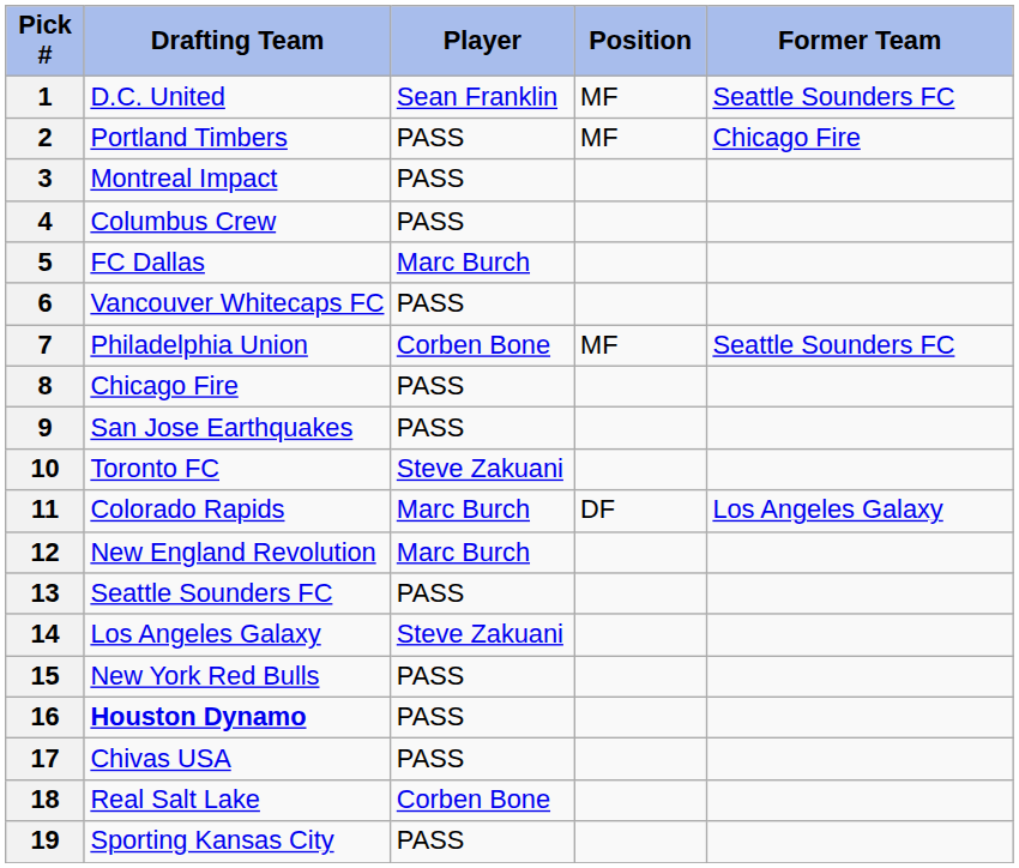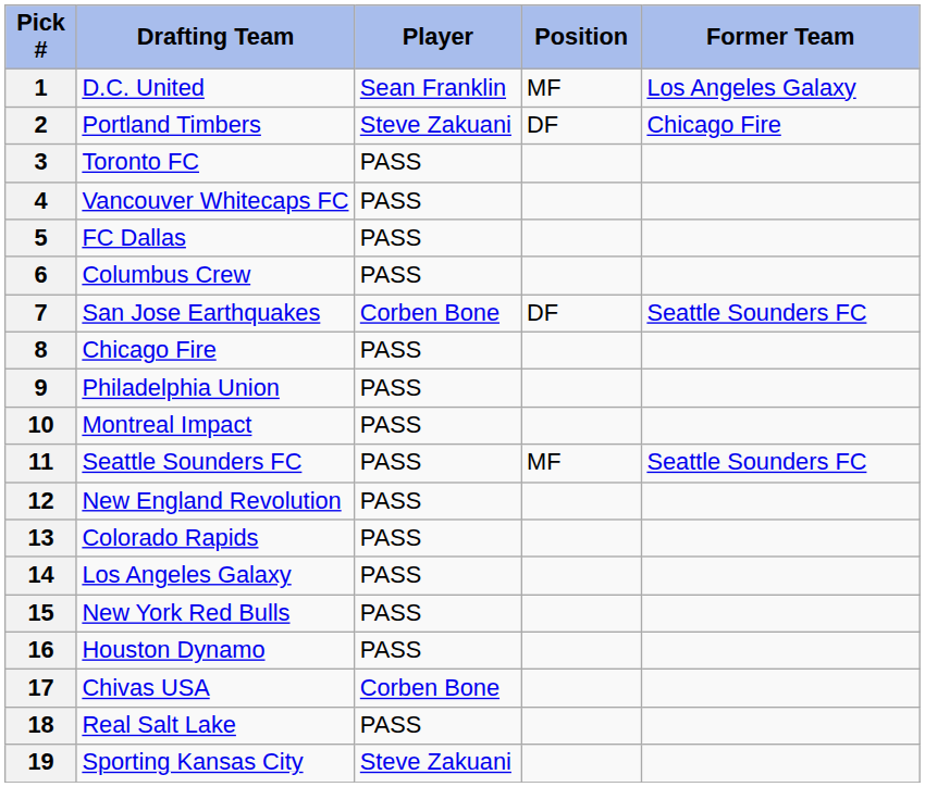1 | Former Team: Seattle Sounders FC -> Los Angeles Galaxy
2 | Player: PASS -> Steve Zakuani
2 | Position: MF -> DF
3 | Drafting Team: Montreal Impact -> Toronto FC
4 | Drafting Team: Columbus Crew -> Vancouver Whitecaps FC
5 | Player: Marc Burch -> PASS
6 | Drafting Team: Vancouver Whitecaps FC -> Columbus Crew
7 | Drafting Team: Philadelphia Union -> San Jose Earthquakes
7 | Position: MF -> DF
9 | Drafting Team: San Jose Earthquakes -> Philadelphia Union
10 | Drafting Team: Toronto FC -> Montreal Impact
10 | Player: Steve Zakuani -> PASS
11 | Drafting Team: Colorado Rapids -> Seattle Sounders FC
11 | Player: Marc Burch -> PASS
11 | Position: DF -> MF
11 | Former Team: Los Angeles Galaxy -> Seattle Sounders FC
12 | Player: Marc Burch -> PASS
13 | Drafting Team: Seattle Sounders FC -> Colorado Rapids
14 | Player: Steve Zakuani -> PASS
16 | Drafting Team: bold -> normal
17 | Player: PASS -> Corben Bone
18 | Player: Corben Bone -> PASS
19 | Player: PASS -> Steve Zakuani
